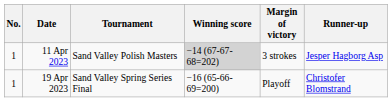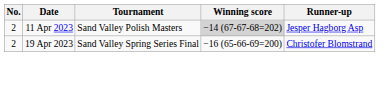- column: Margin of victory | 3 strokes | Playoff
11 Apr 2023 | No.: 1 -> 2
19 Apr 2023 | No.: 1 -> 2
